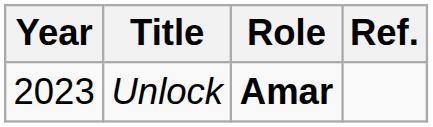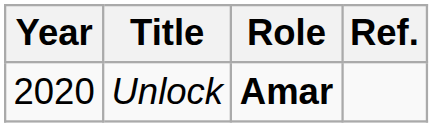Unlock | Year: 2023 -> 2020
